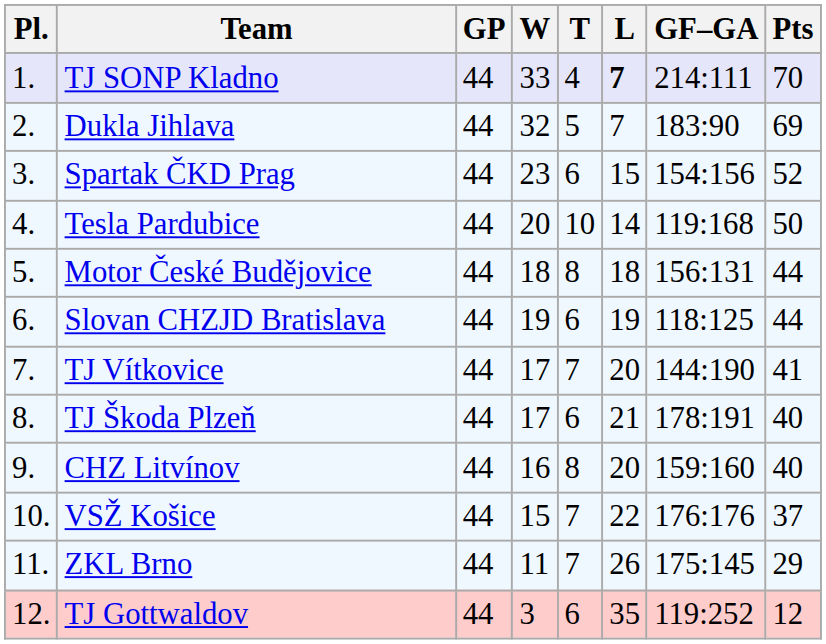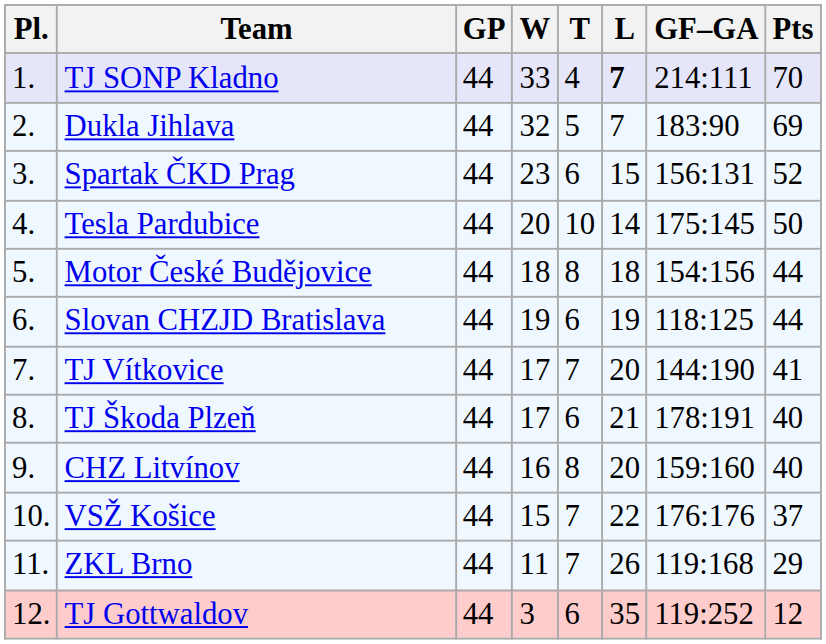Spartak ČKD Prag | GF–GA: 154:156 -> 156:131
Tesla Pardubice | GF–GA: 119:168 -> 175:145
Motor České Budějovice | GF–GA: 156:131 -> 154:156
ZKL Brno | GF–GA: 175:145 -> 119:168
